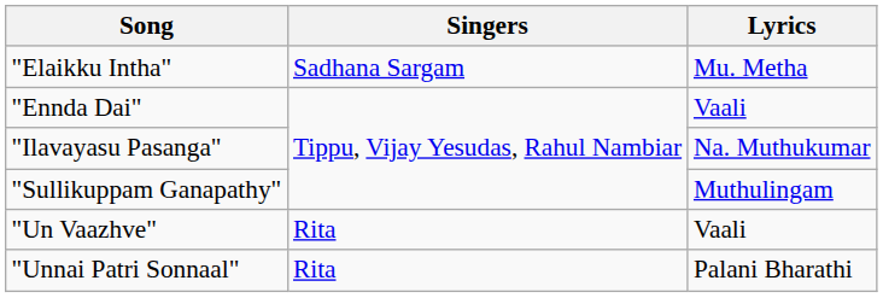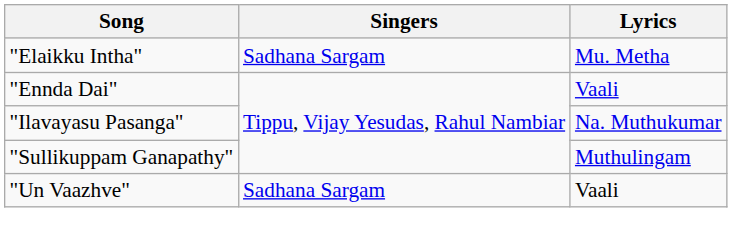"Un Vaazhve" | Singers: Rita -> Sadhana Sargam
- row: "Unnai Patri Sonnaal" | Rita | Palani Bharathi
